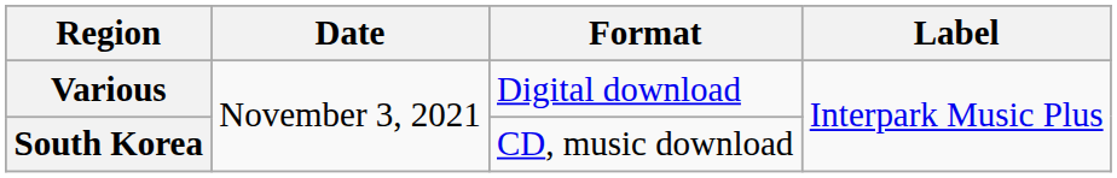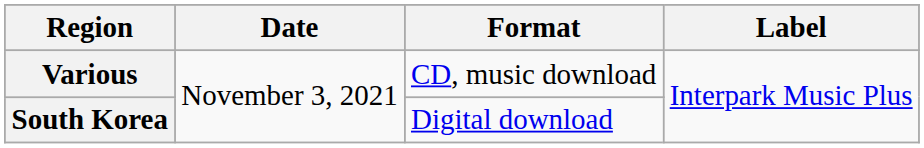Various | Format: Digital download -> CD, music download
South Korea | Format: CD, music download -> Digital download
